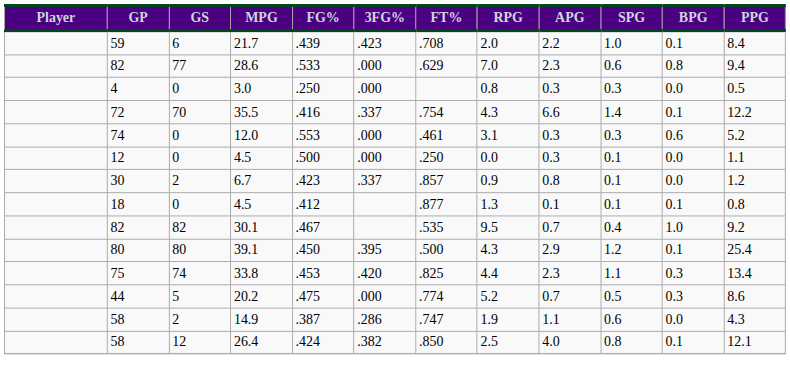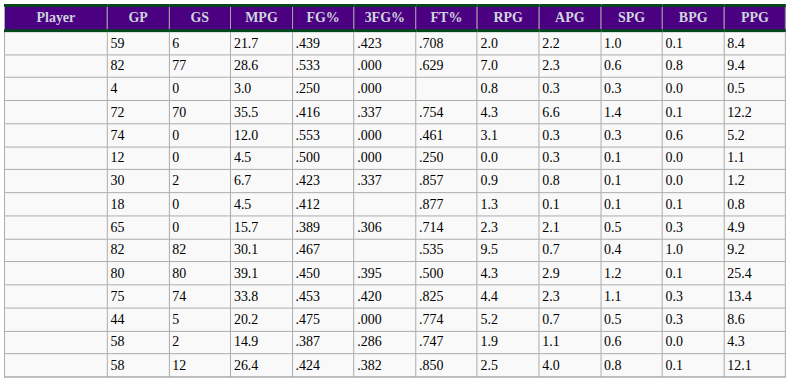+ row: 65 | 0 | 15.7 | .389 | .306 | .714 | 2.3 | 2.1 | 0.5 | 0.3 | 4.9
